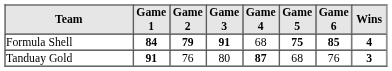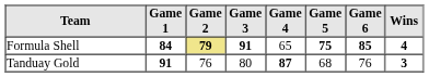Formula Shell | Game 2: no background -> khaki background
Formula Shell | Game 4: 68 -> 65
